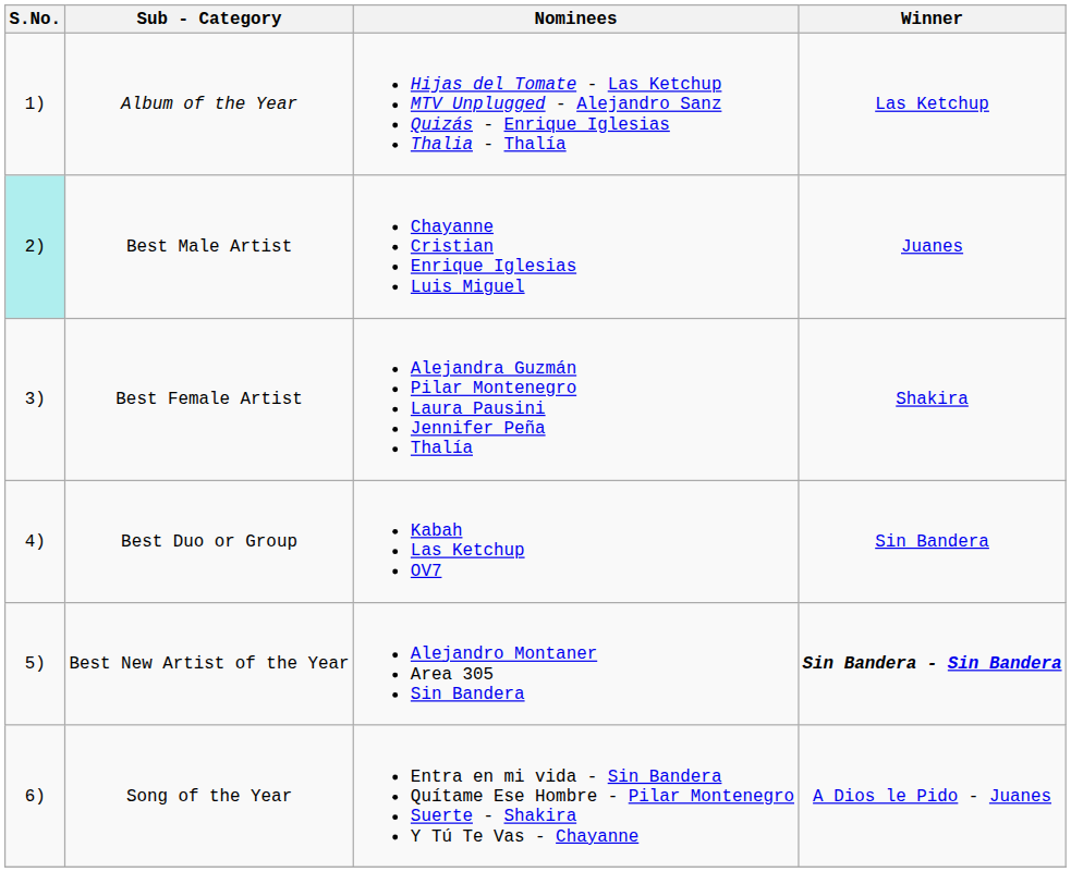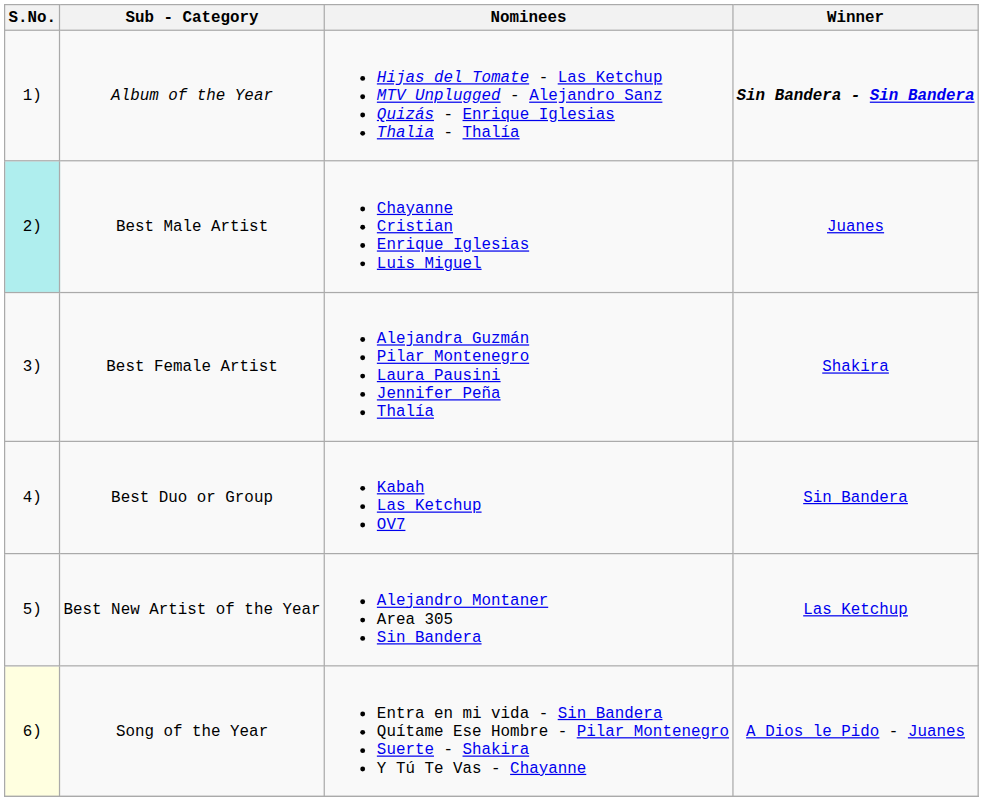Album of the Year | Winner: Las Ketchup -> Sin Bandera - Sin Bandera
Best New Artist of the Year | Winner: Sin Bandera - Sin Bandera -> Las Ketchup
Song of the Year | S.No.: no background -> lightyellow background
